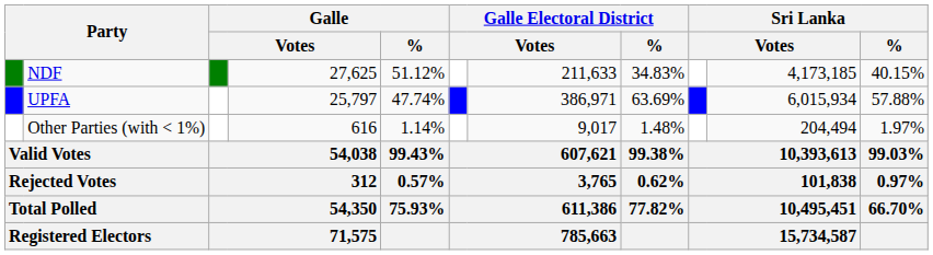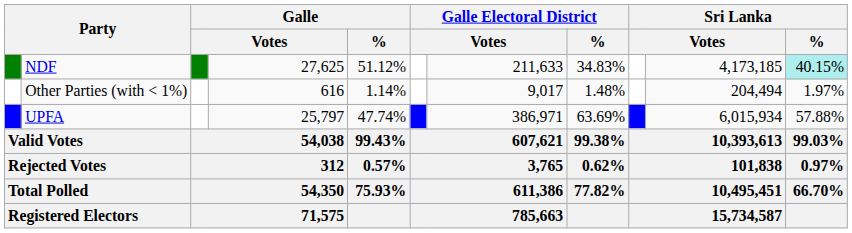NDF | Sri Lanka / %: no background -> paleturquoise background
rows swapped: UPFA <-> Other Parties (with < 1%)
